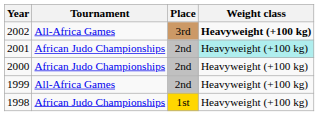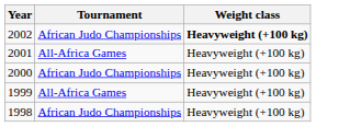- column: Place | 3rd | 2nd | 2nd | 2nd | 1st
2002 | Tournament: All-Africa Games -> African Judo Championships
2001 | Tournament: African Judo Championships -> All-Africa Games
2001 | Weight class: paleturquoise background -> no background
